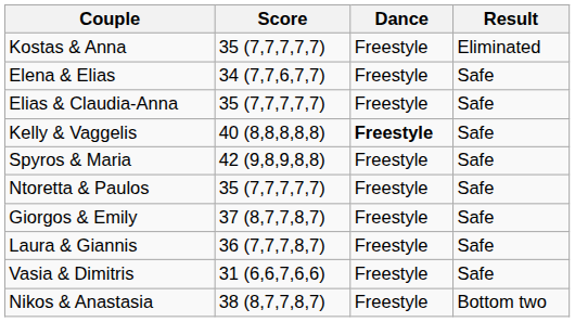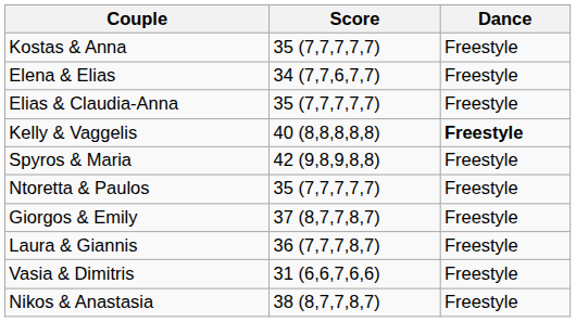- column: Result | Eliminated | Safe | Safe | Safe | Safe | Safe | Safe | Safe | Safe | Bottom two
